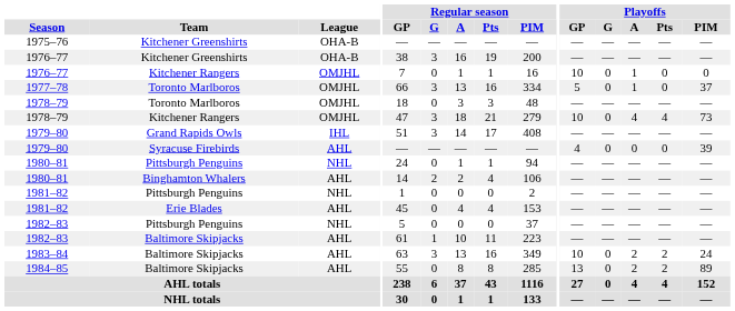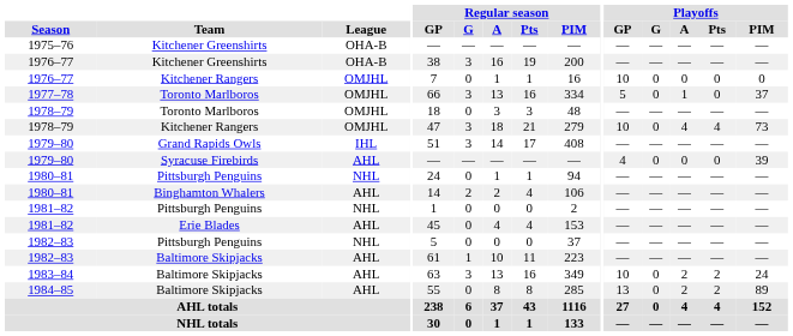1976–77 / Kitchener Rangers | Playoffs / A: 1 -> 0
